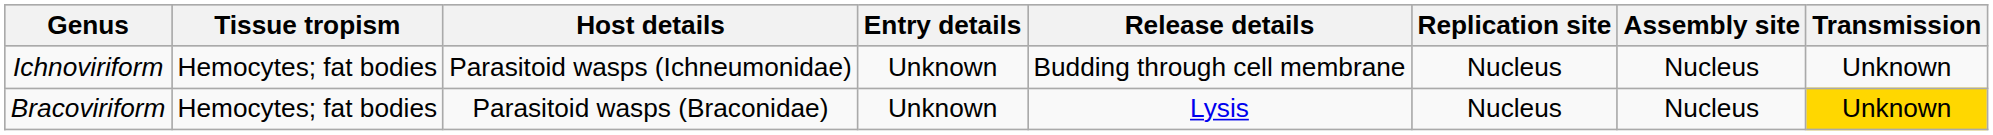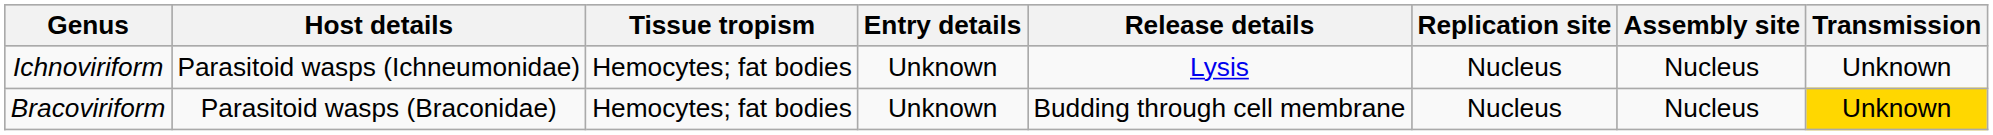columns swapped: Host details <-> Tissue tropism
Ichnoviriform | Release details: Budding through cell membrane -> Lysis
Bracoviriform | Release details: Lysis -> Budding through cell membrane
